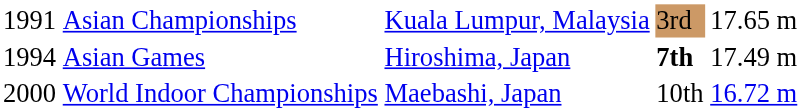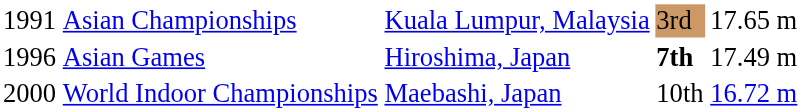Asian Games | column 1: 1994 -> 1996
